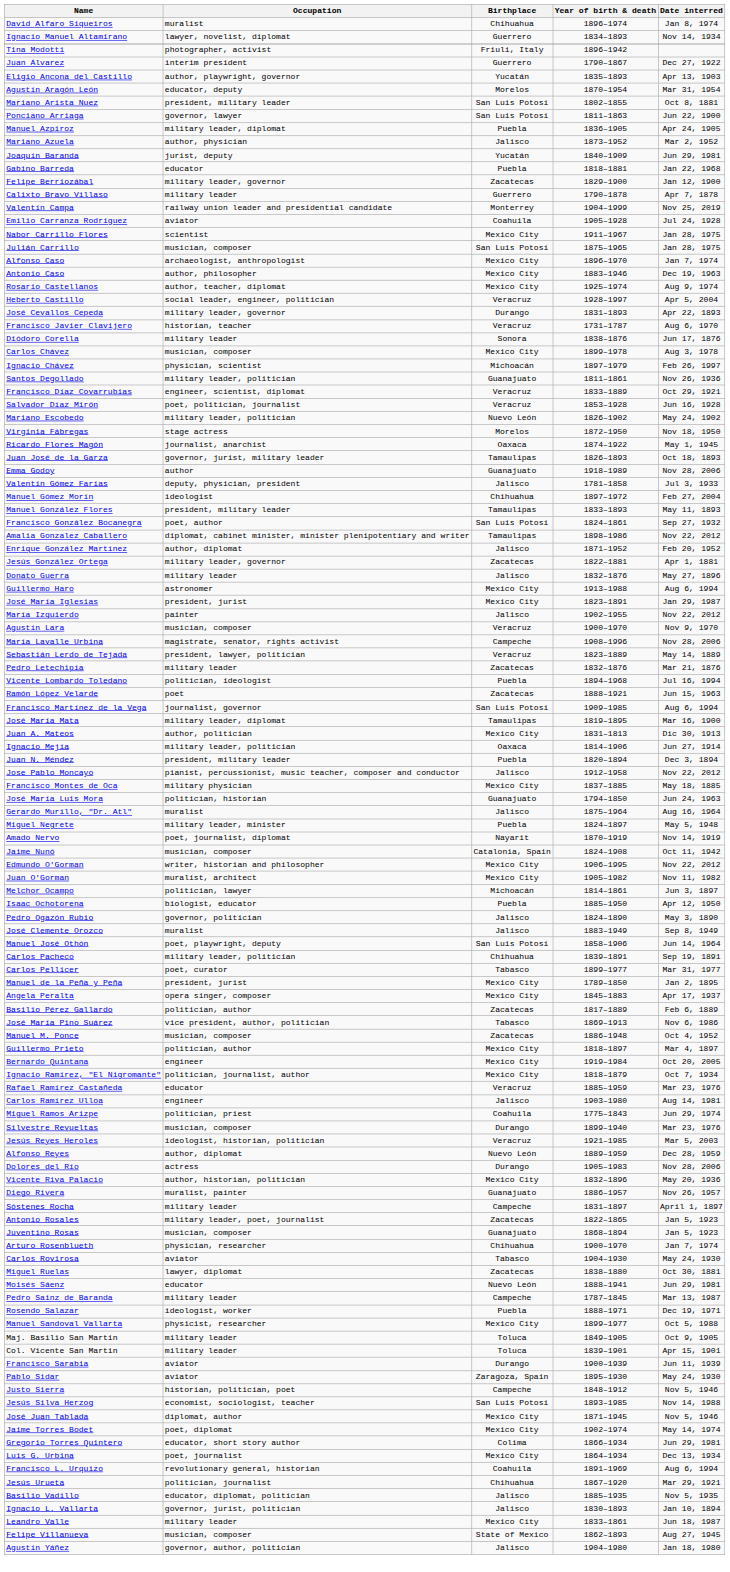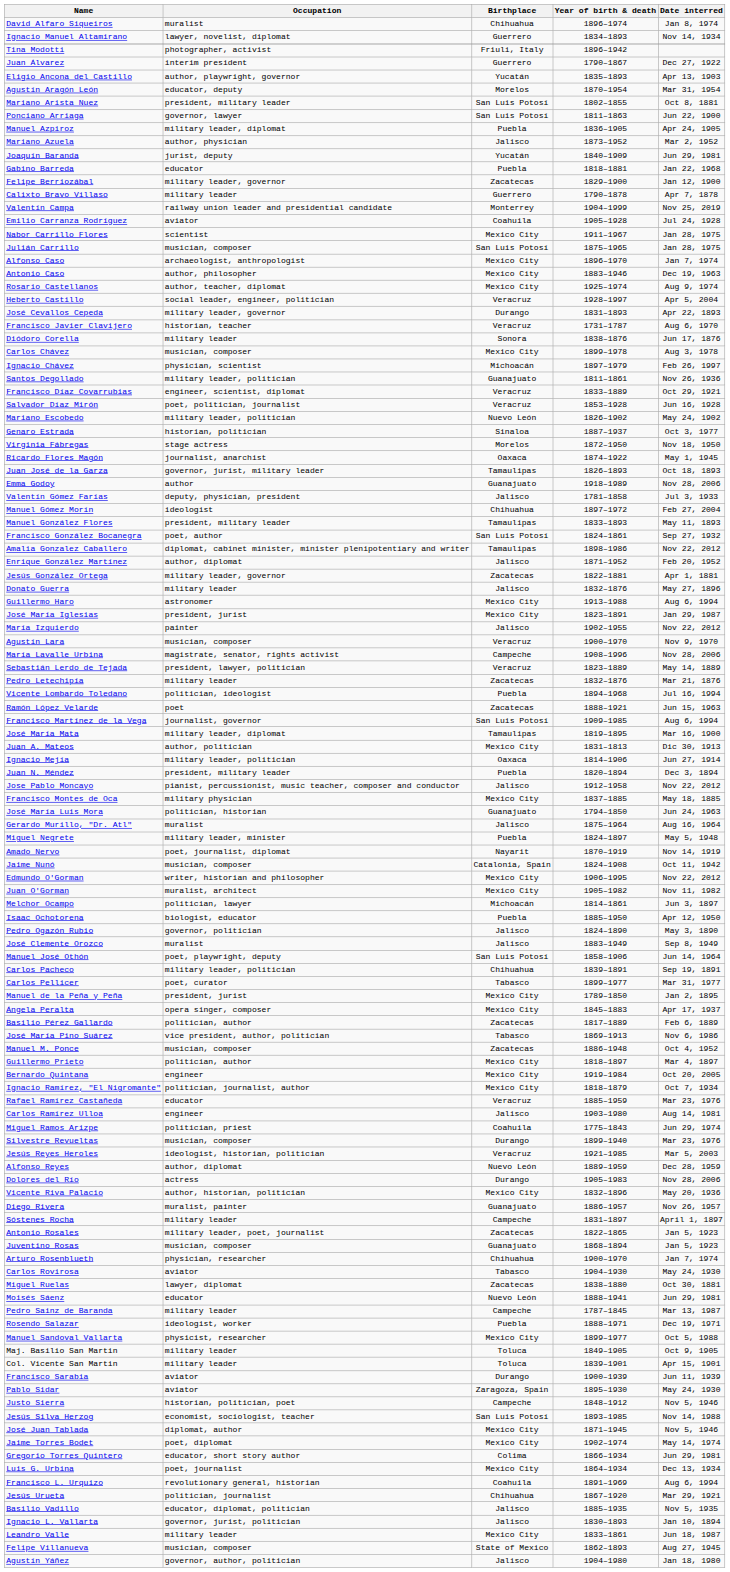+ row: Genaro Estrada | historian, politician | Sinaloa | 1887–1937 | Oct 3, 1977
